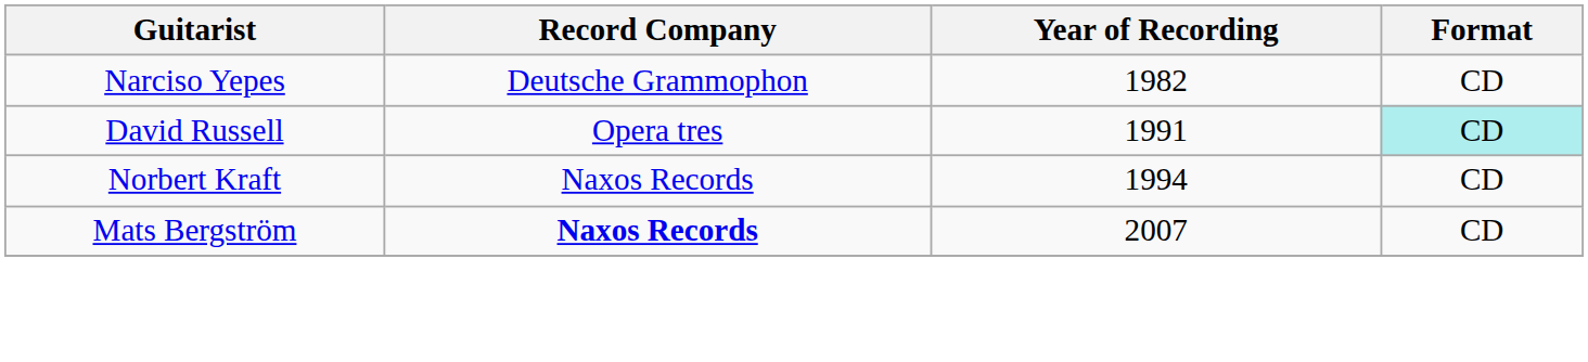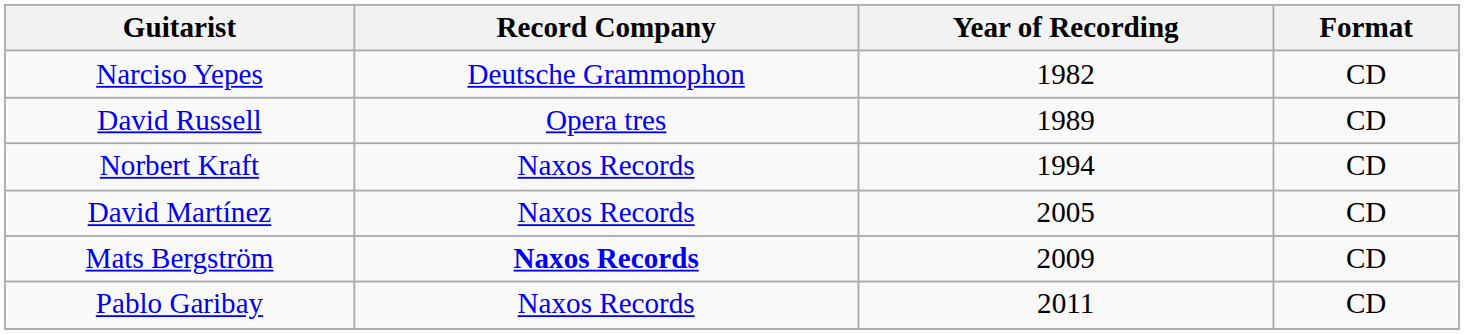David Russell | Year of Recording: 1991 -> 1989
David Russell | Format: paleturquoise background -> no background
+ row: David Martínez | Naxos Records | 2005 | CD
Mats Bergström | Year of Recording: 2007 -> 2009
+ row: Pablo Garibay | Naxos Records | 2011 | CD
